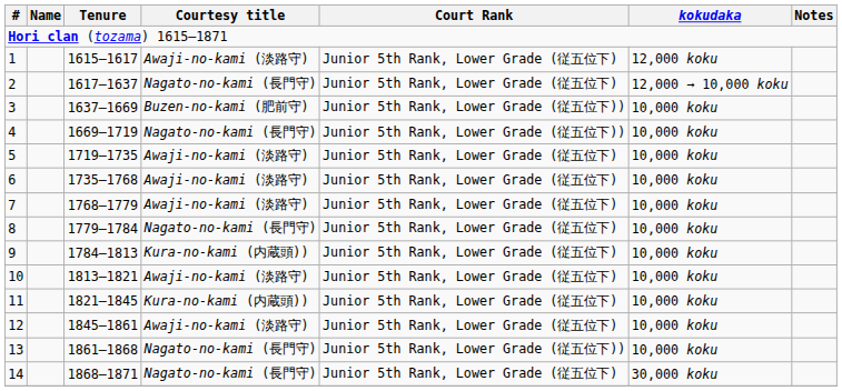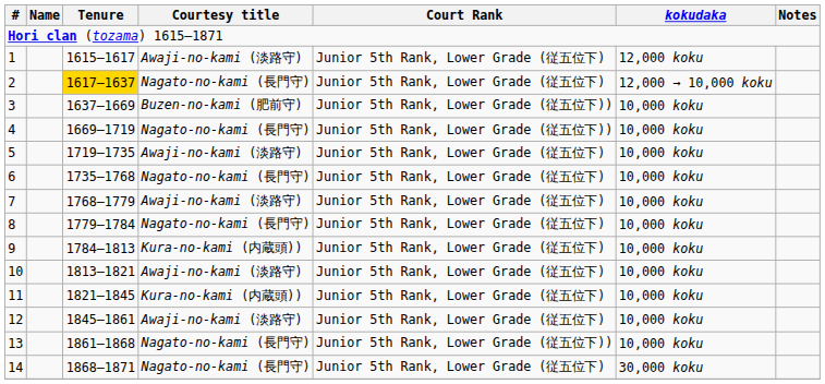2 | Tenure: no background -> gold background
6 | Courtesy title: Awaji-no-kami (淡路守) -> Nagato-no-kami (長門守)
